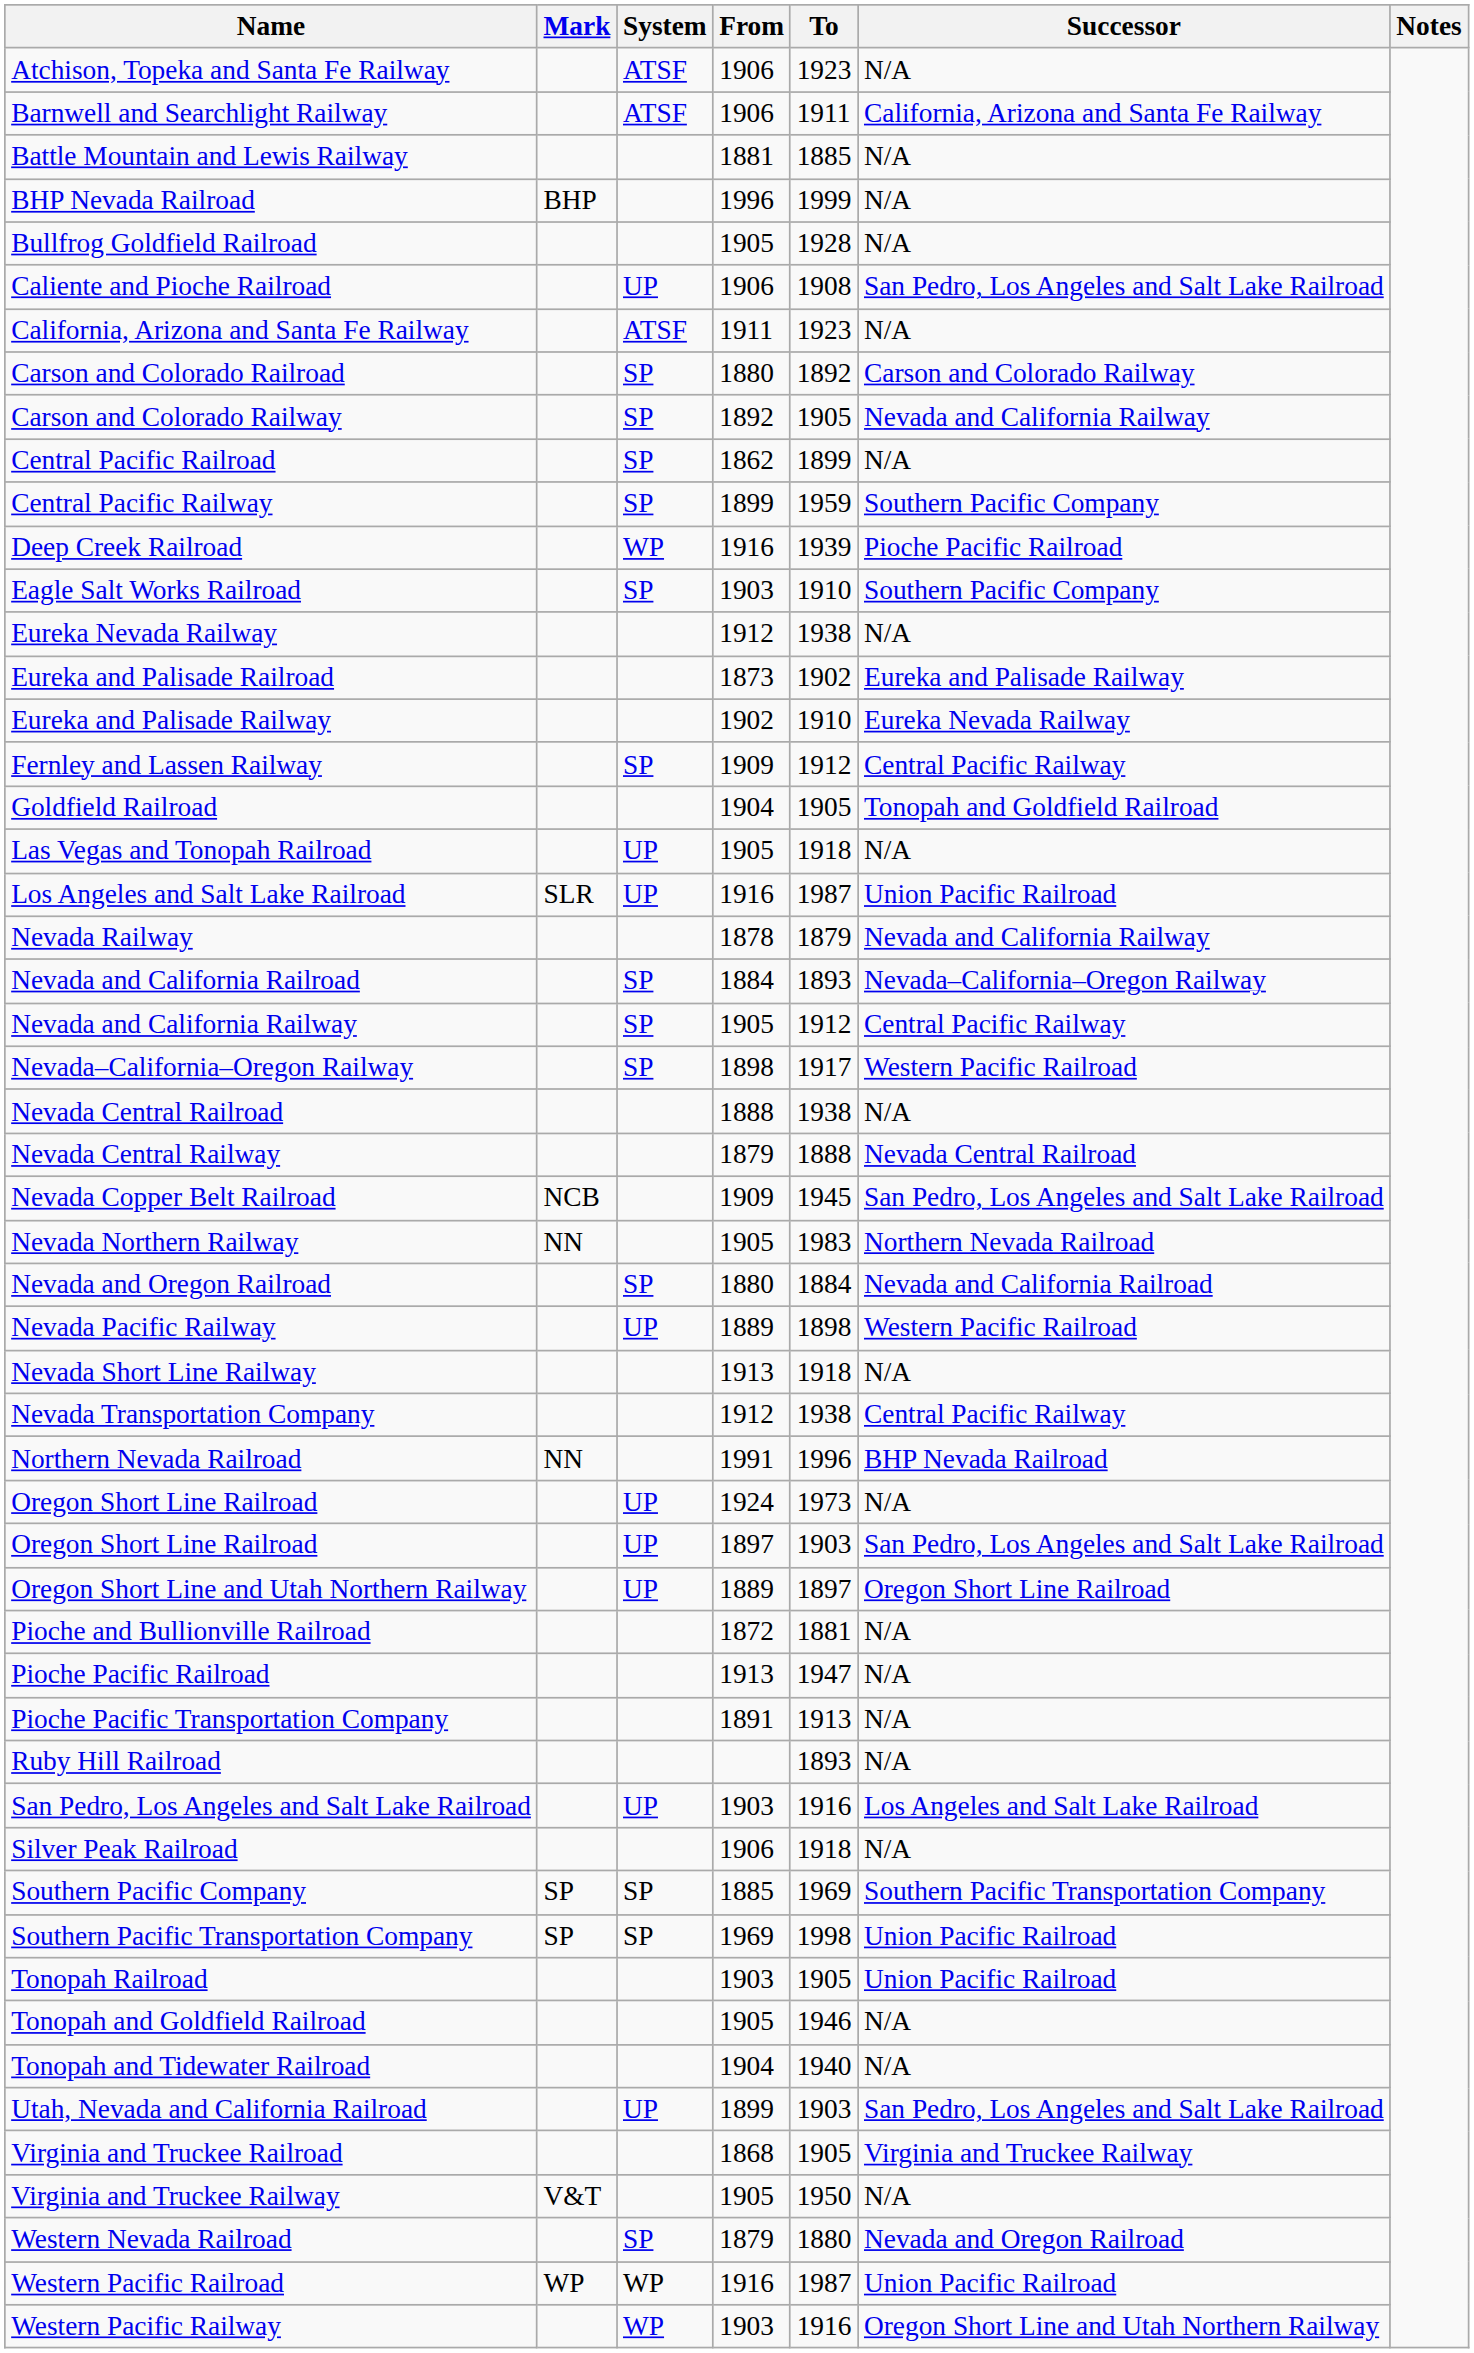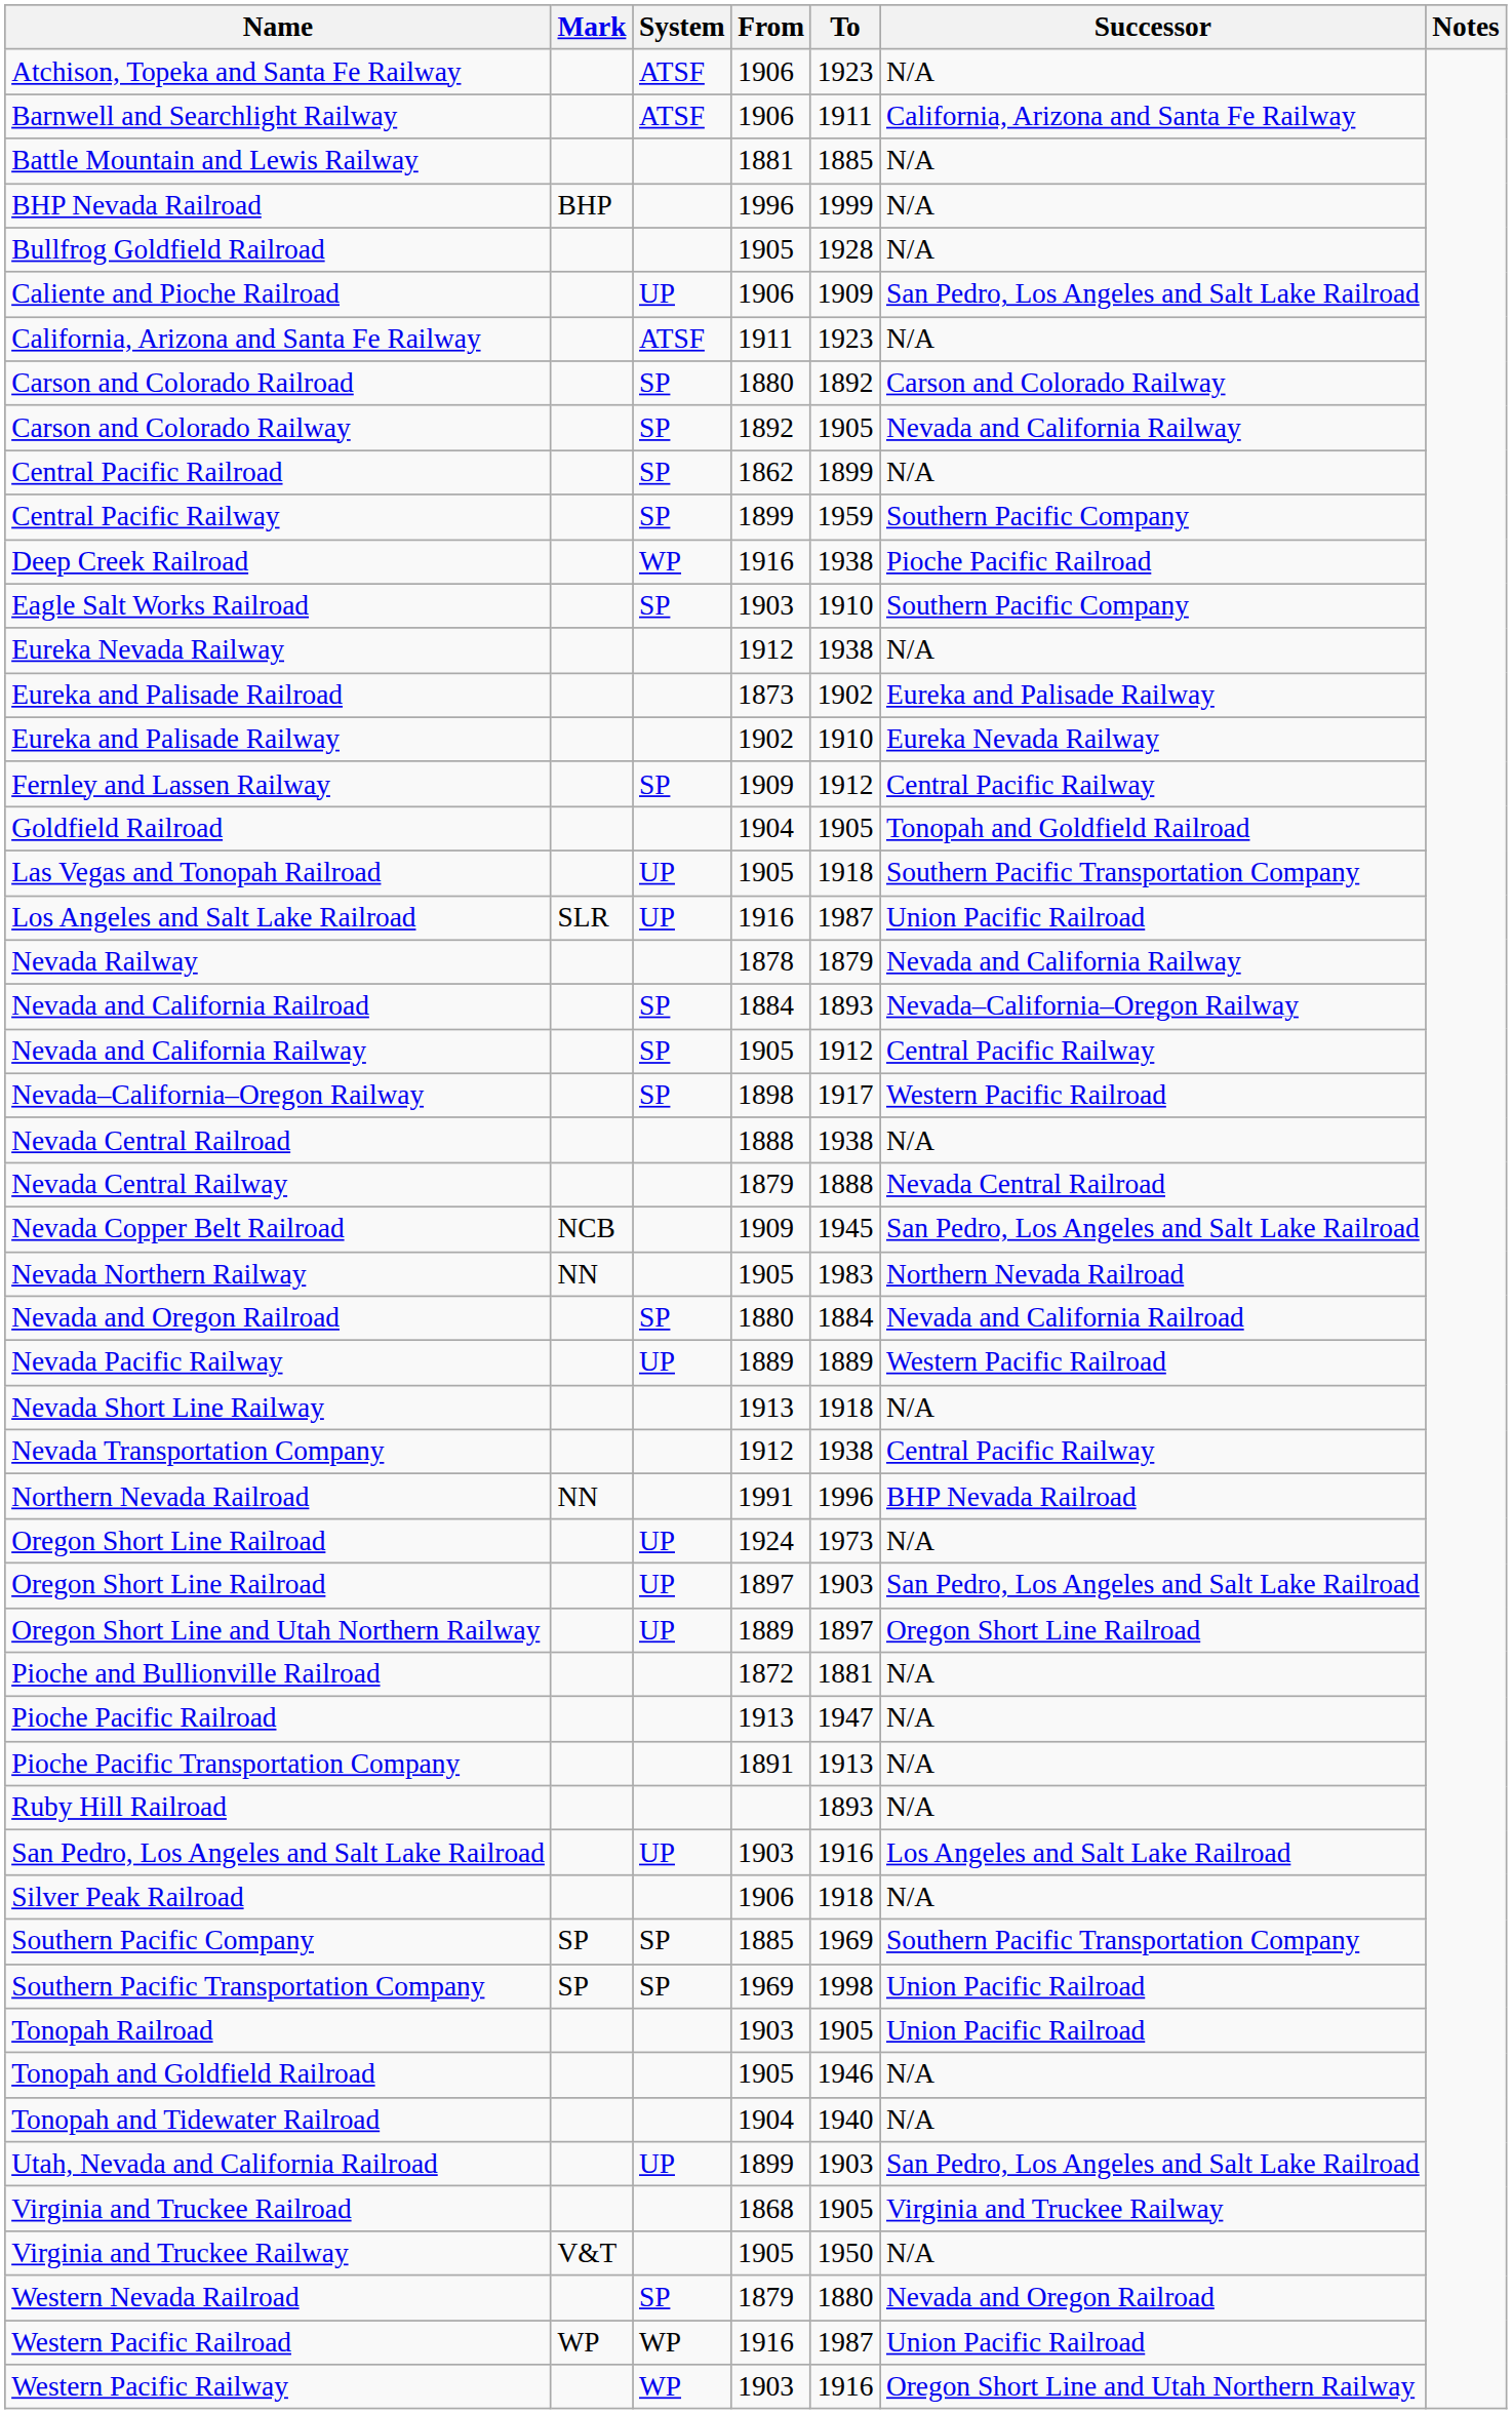Caliente and Pioche Railroad | To: 1908 -> 1909
Deep Creek Railroad | To: 1939 -> 1938
Las Vegas and Tonopah Railroad | Successor: N/A -> Southern Pacific Transportation Company
Nevada Pacific Railway | To: 1898 -> 1889
